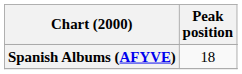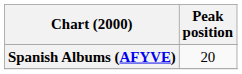Spanish Albums (AFYVE) | Peak position: 18 -> 20
